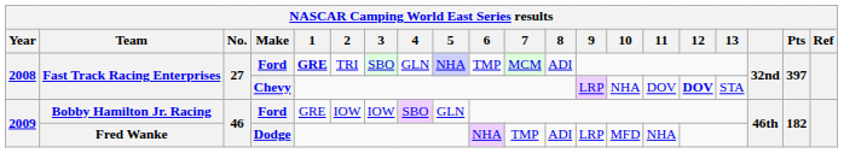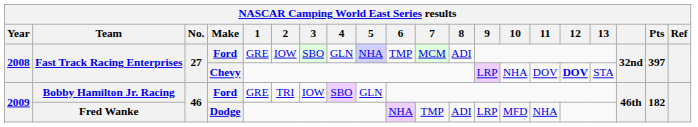Fast Track Racing Enterprises / Ford | 1: bold -> normal
Fast Track Racing Enterprises / Ford | 2: TRI -> IOW
Bobby Hamilton Jr. Racing | 2: IOW -> TRI
